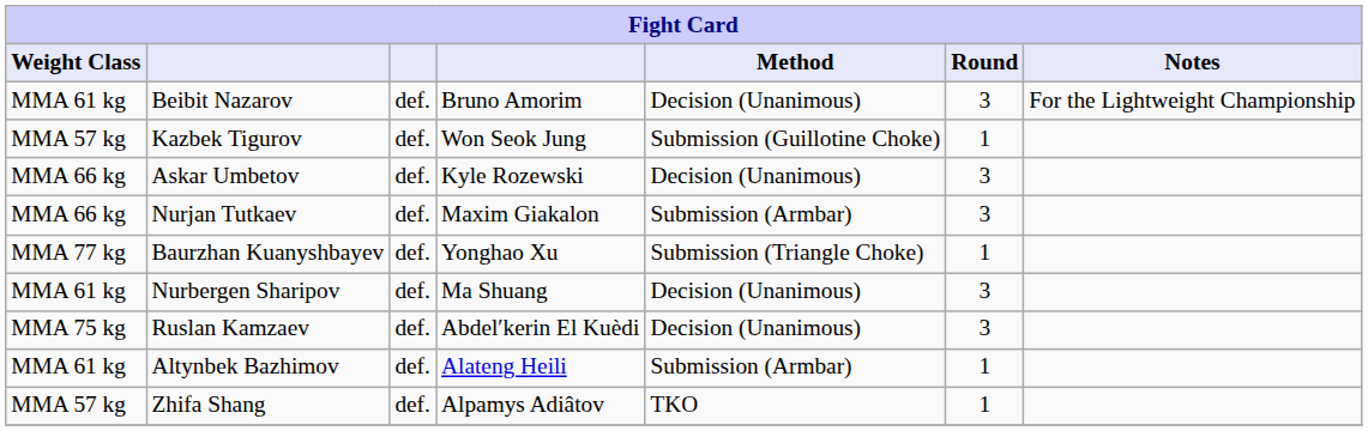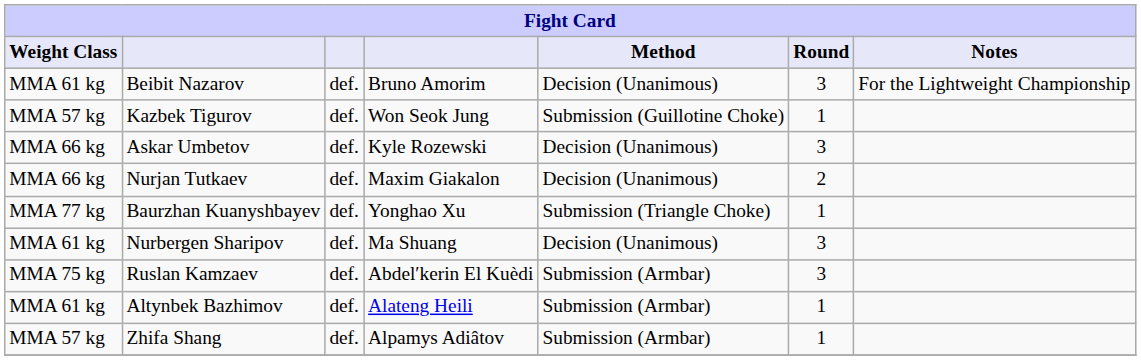Nurjan Tutkaev | Method: Submission (Armbar) -> Decision (Unanimous)
Nurjan Tutkaev | Round: 3 -> 2
Ruslan Kamzaev | Method: Decision (Unanimous) -> Submission (Armbar)
Zhifa Shang | Method: TKO -> Submission (Armbar)
